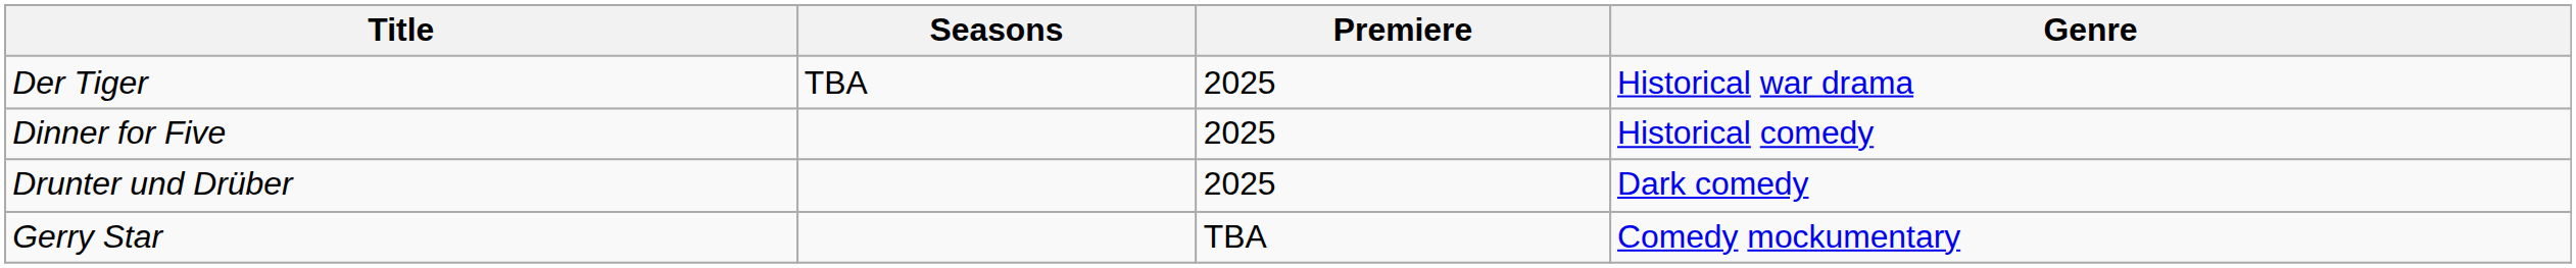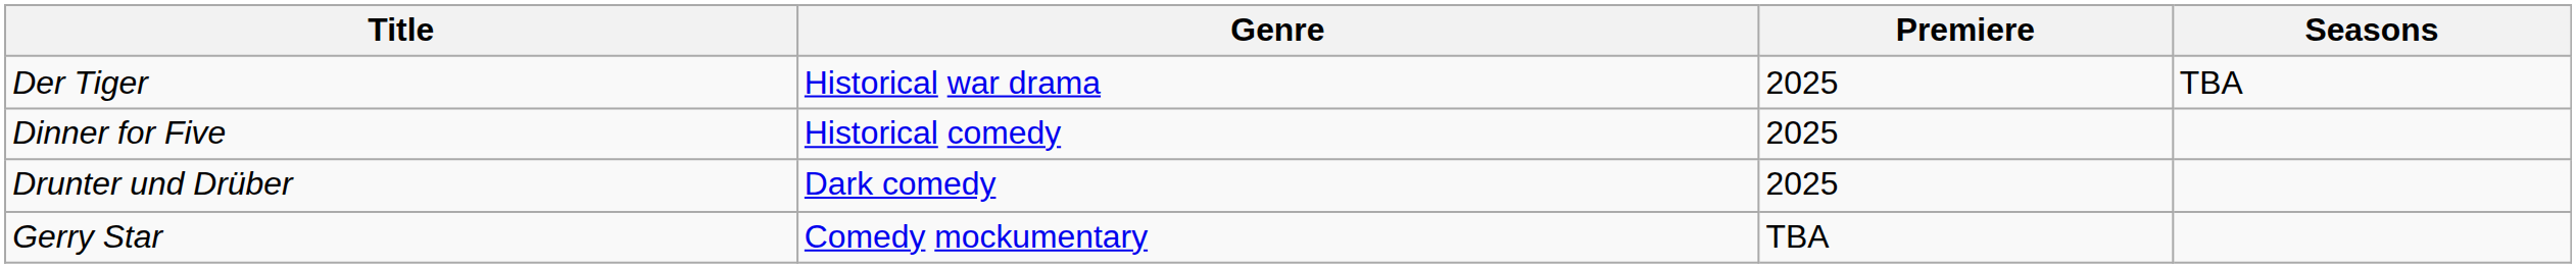columns swapped: Genre <-> Seasons
